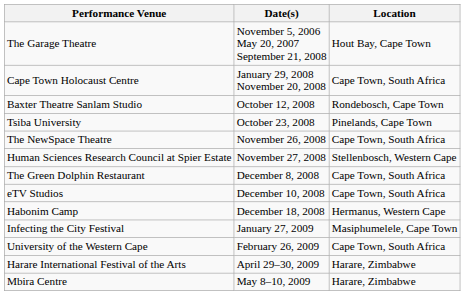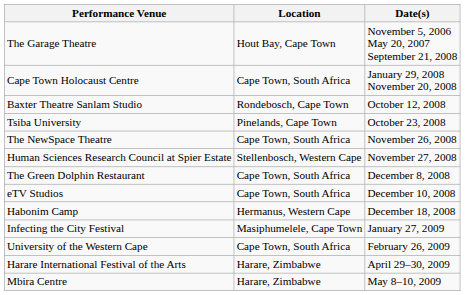columns swapped: Location <-> Date(s)
